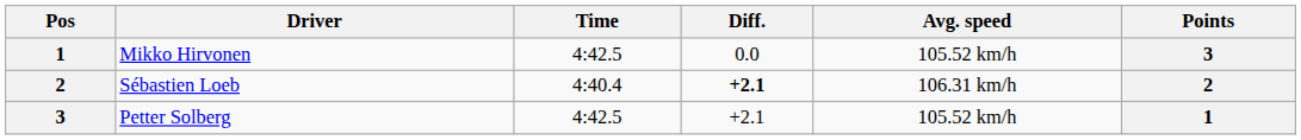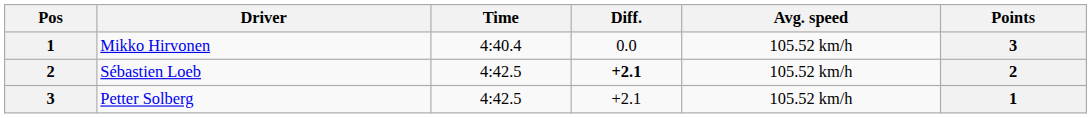Mikko Hirvonen | Time: 4:42.5 -> 4:40.4
Sébastien Loeb | Time: 4:40.4 -> 4:42.5
Sébastien Loeb | Avg. speed: 106.31 km/h -> 105.52 km/h
